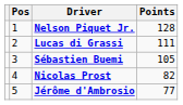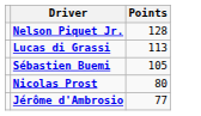- column: Pos | 1 | 2 | 3 | 4 | 5
Lucas di Grassi | Points: 111 -> 113
Nicolas Prost | Points: 82 -> 80
